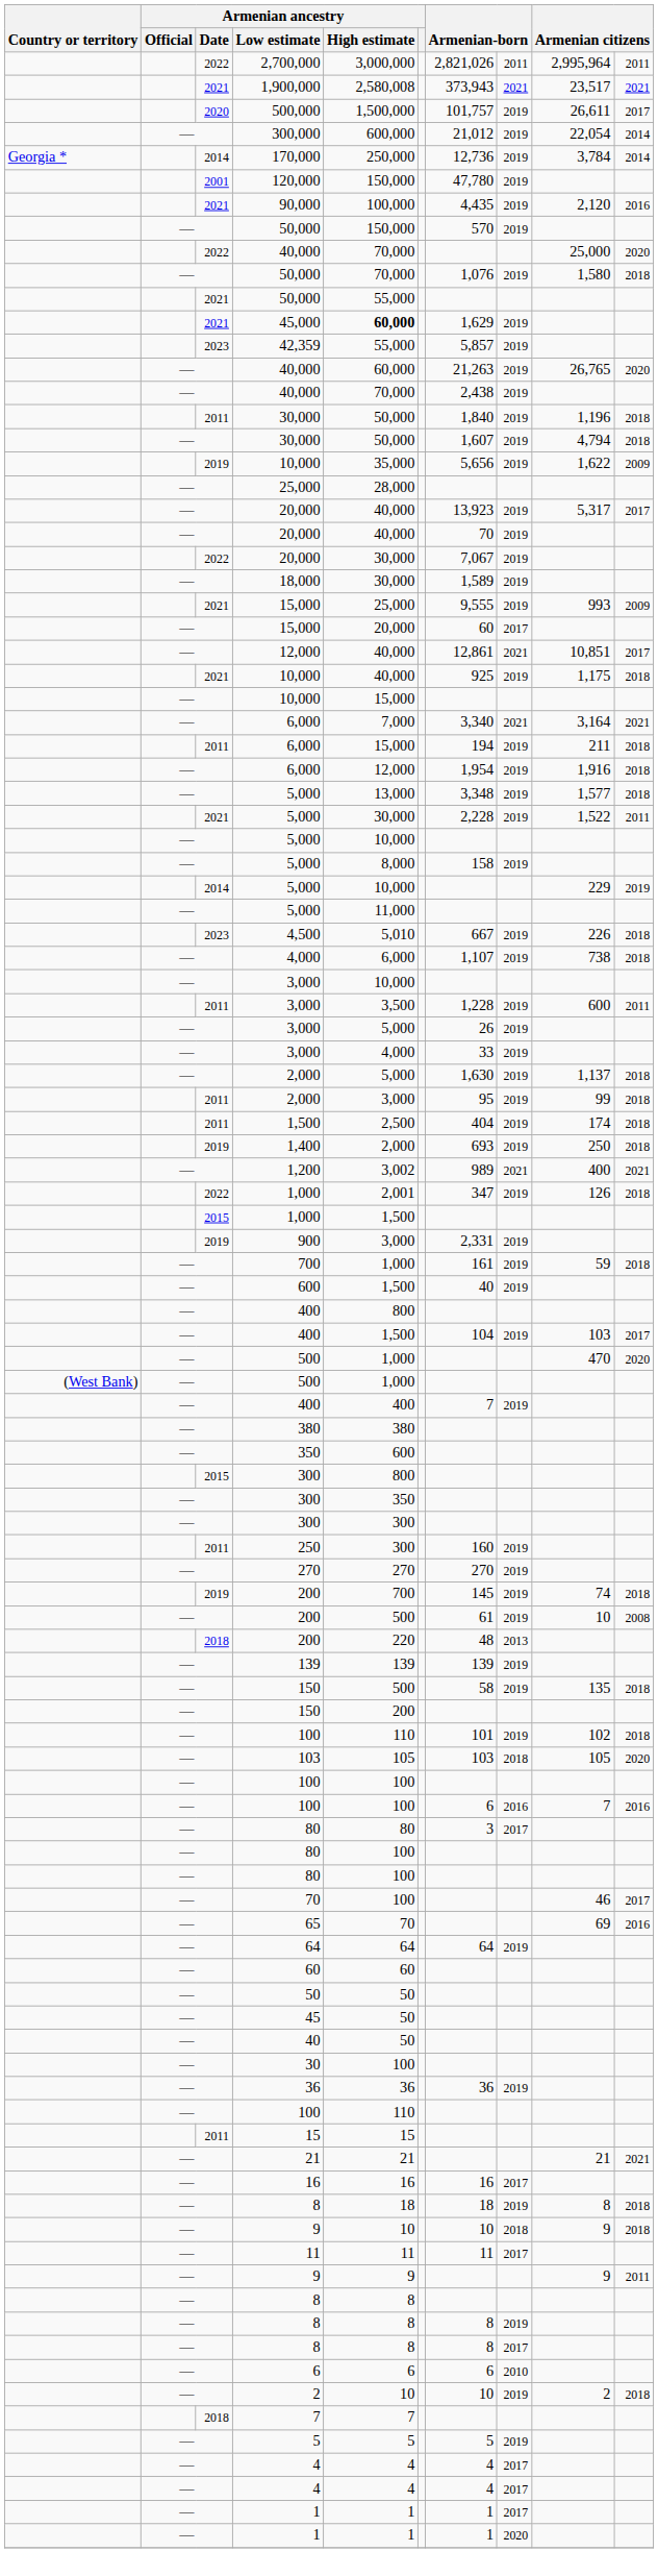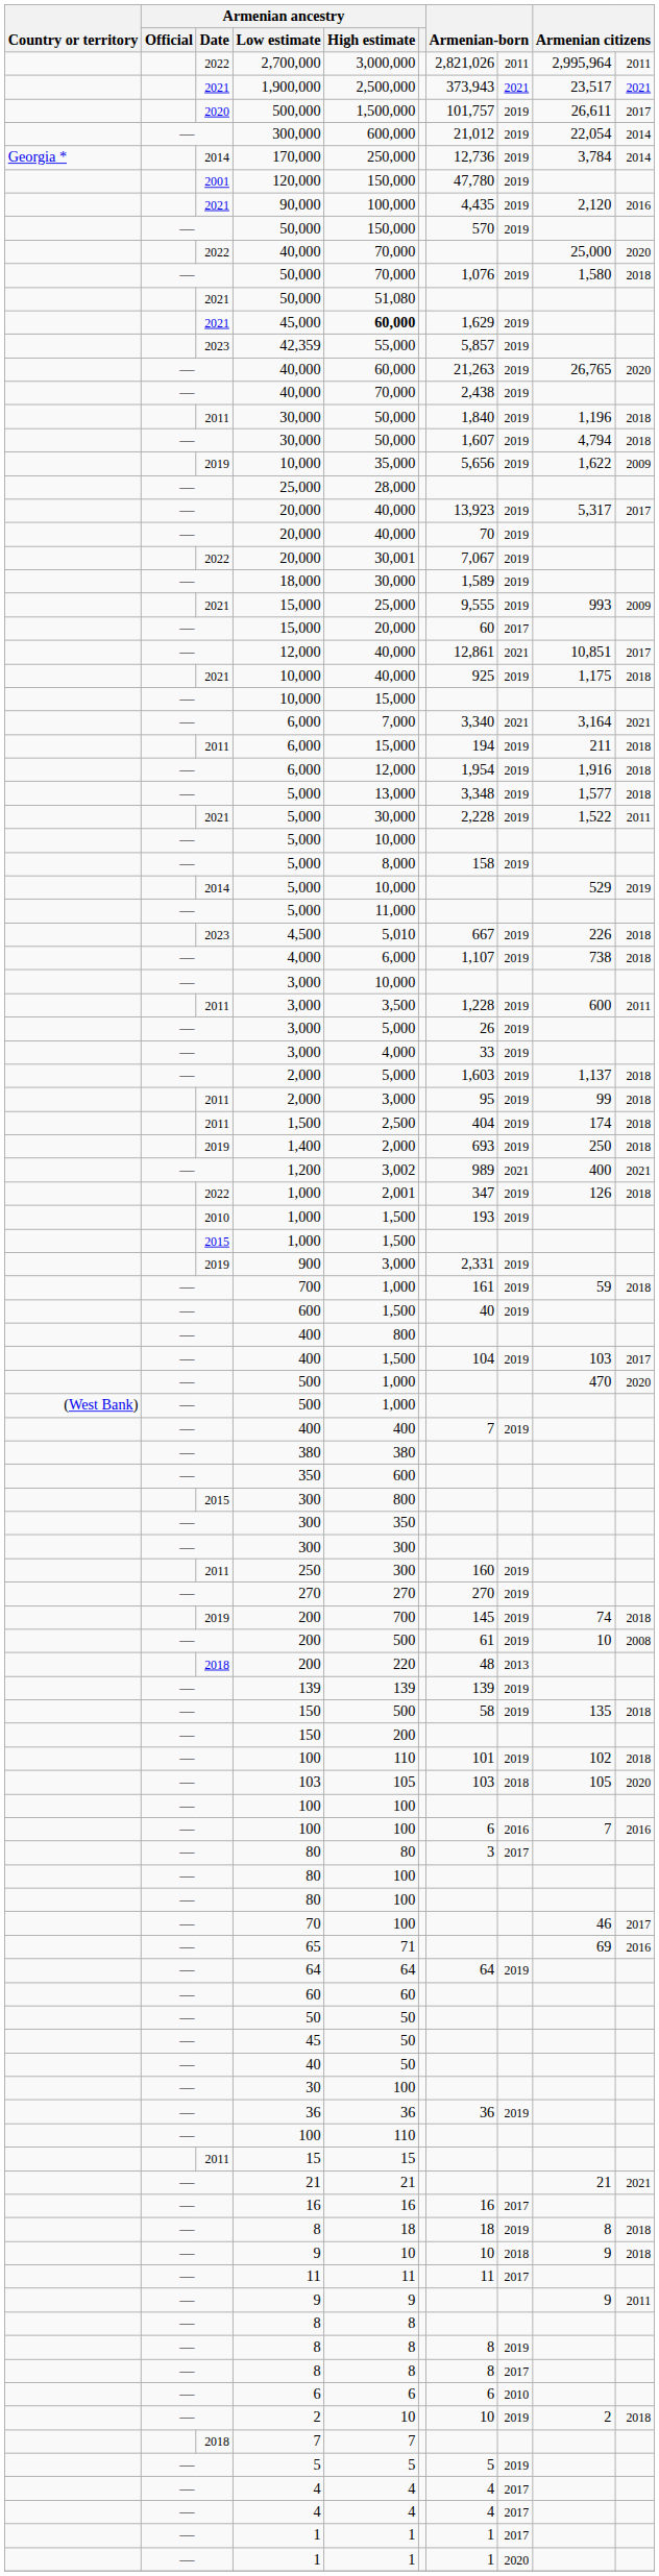1,900,000 | Armenian ancestry / High estimate: 2,580,008 -> 2,500,000
2021 / 50,000 | Armenian ancestry / High estimate: 55,000 -> 51,080
2022 / 20,000 | Armenian ancestry / High estimate: 30,000 -> 30,001
2014 / 5,000 | column 9: 229 -> 529
— / 2,000 | column 7: 1,630 -> 1,603
+ row: 2010 | 1,000 | 1,500 | 193 | 2019
65 | Armenian ancestry / High estimate: 70 -> 71
